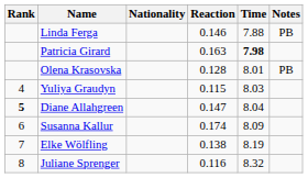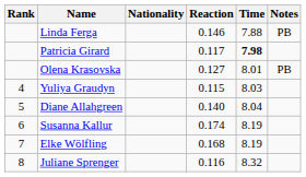Patricia Girard | Reaction: 0.163 -> 0.117
Olena Krasovska | Reaction: 0.128 -> 0.127
Diane Allahgreen | Rank: bold -> normal
Diane Allahgreen | Reaction: 0.147 -> 0.140
Susanna Kallur | Time: 8.09 -> 8.19
Elke Wölfling | Reaction: 0.138 -> 0.168
